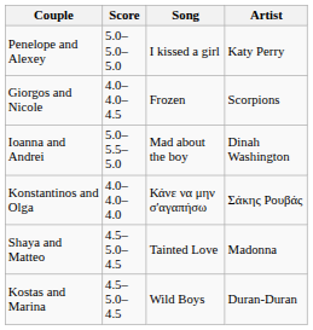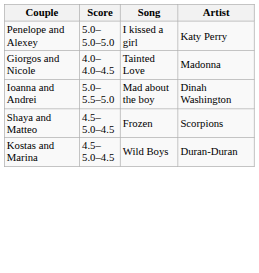Giorgos and Nicole | Song: Frozen -> Tainted Love
Giorgos and Nicole | Artist: Scorpions -> Madonna
- row: Konstantinos and Olga | 4.0–4.0–4.0 | Κάνε να μην σ'αγαπήσω | Σάκης Ρουβάς
Shaya and Matteo | Song: Tainted Love -> Frozen
Shaya and Matteo | Artist: Madonna -> Scorpions
